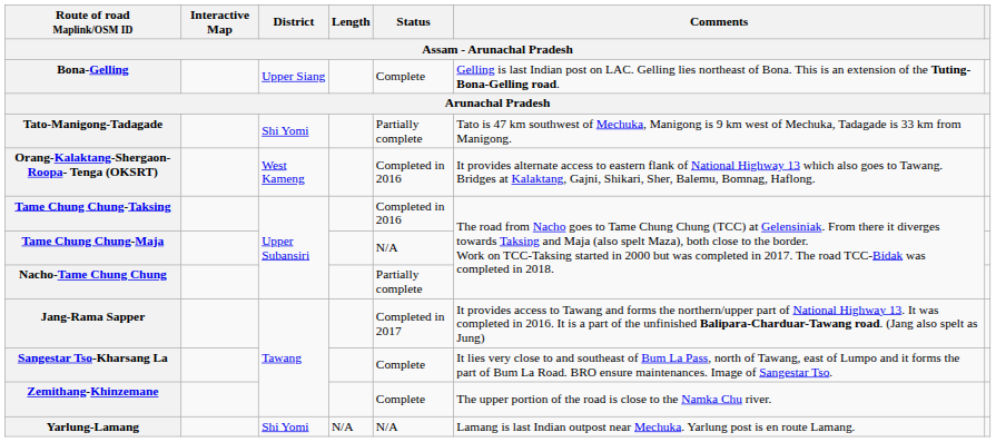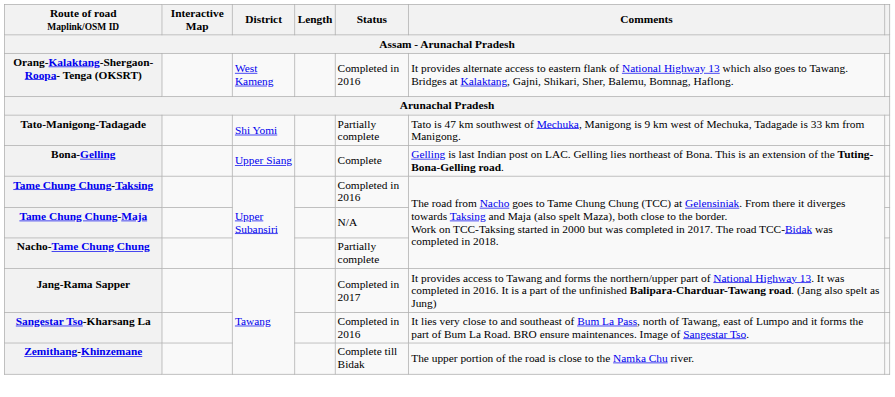rows swapped: Orang-Kalaktang-Shergaon-Roopa- Tenga (OKSRT) <-> Bona-Gelling
Sangestar Tso-Kharsang La | Status: Complete -> Completed in 2016
Zemithang-Khinzemane | Status: Complete -> Complete till Bidak
- row: Yarlung-Lamang | Shi Yomi | N/A | N/A | Lamang is last Indian outpost near Mechuka. Yarlung post is en route Lamang.
